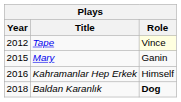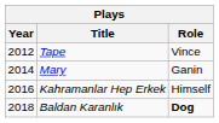Tape | Role: lightyellow background -> no background
Mary | Year: 2015 -> 2014
